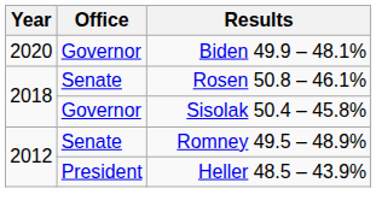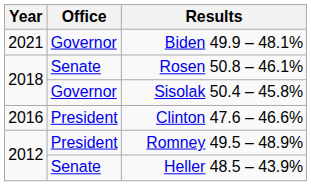Biden 49.9 – 48.1% | Year: 2020 -> 2021
+ row: 2016 | President | Clinton 47.6 – 46.6%
Romney 49.5 – 48.9% | Office: Senate -> President
Heller 48.5 – 43.9% | Office: President -> Senate
